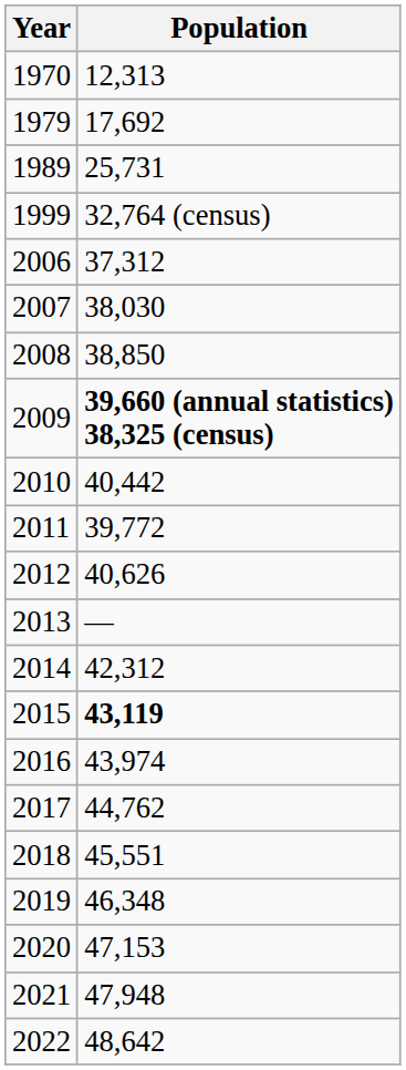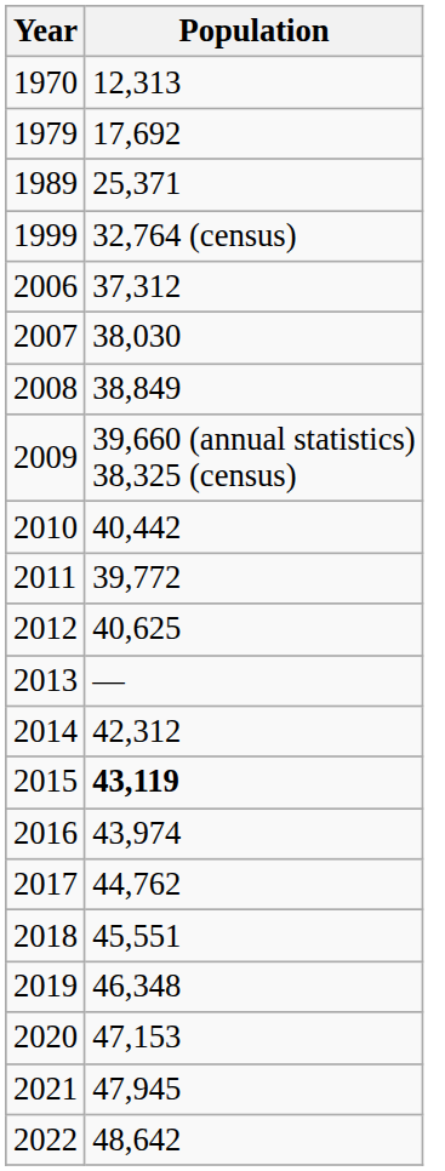1989 | Population: 25,731 -> 25,371
2008 | Population: 38,850 -> 38,849
2009 | Population: bold -> normal
2012 | Population: 40,626 -> 40,625
2021 | Population: 47,948 -> 47,945
